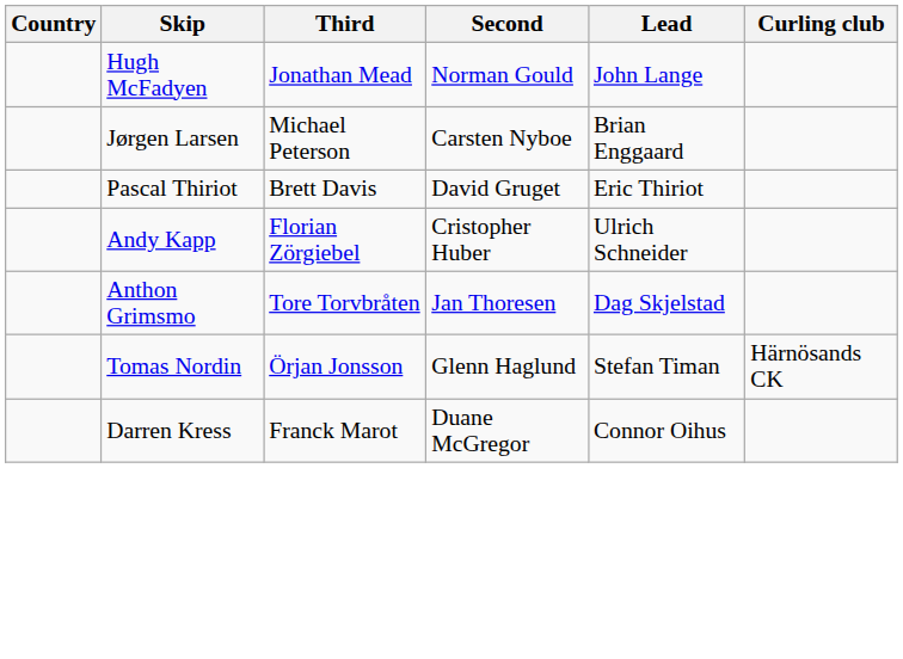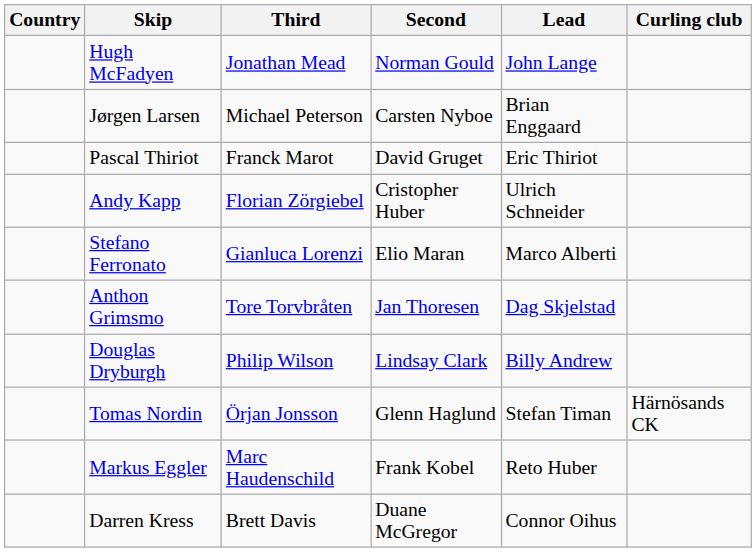Pascal Thiriot | Third: Brett Davis -> Franck Marot
+ row: Stefano Ferronato | Gianluca Lorenzi | Elio Maran | Marco Alberti
+ row: Douglas Dryburgh | Philip Wilson | Lindsay Clark | Billy Andrew
+ row: Markus Eggler | Marc Haudenschild | Frank Kobel | Reto Huber
Darren Kress | Third: Franck Marot -> Brett Davis
